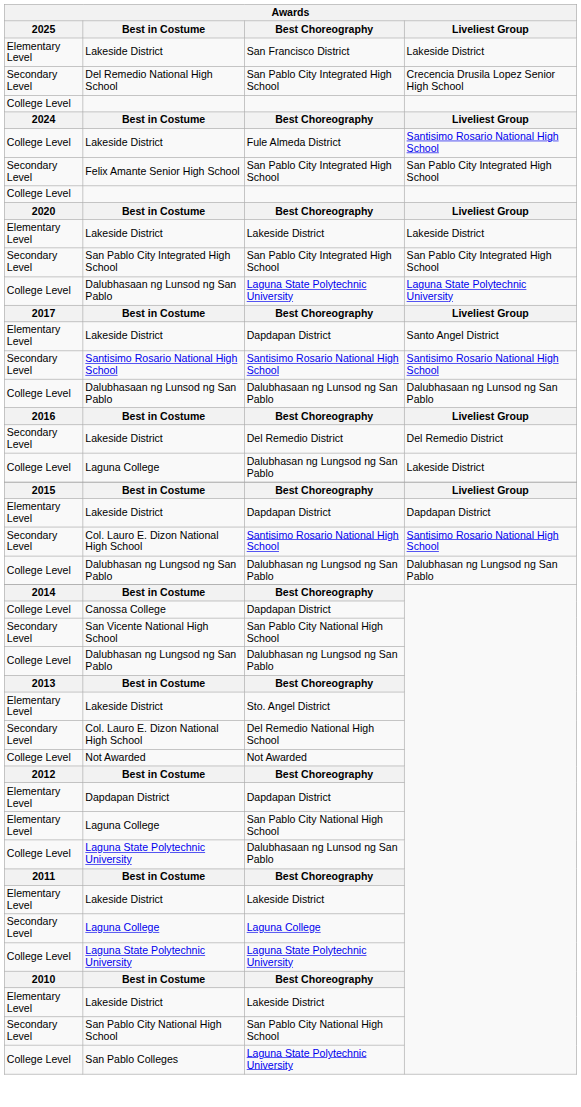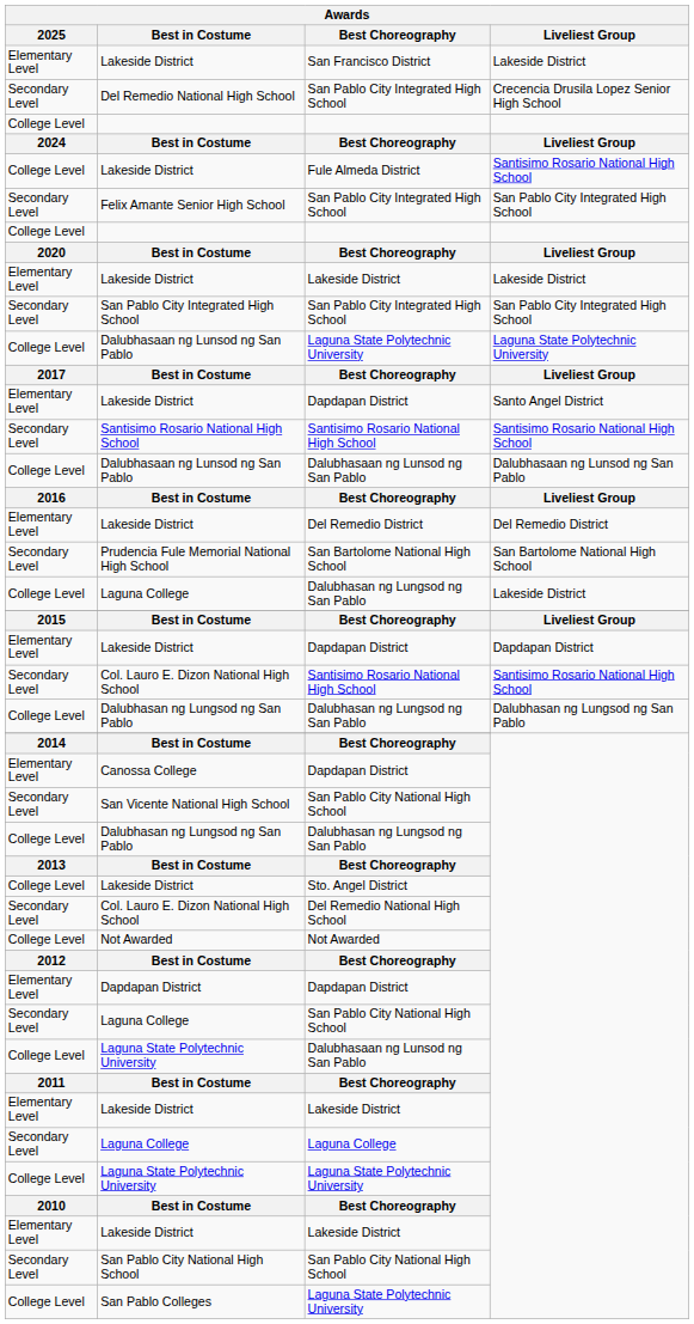Lakeside District / Del Remedio District | 2025: Secondary Level -> Elementary Level
+ row: Secondary Level | Prudencia Fule Memorial National High School | San Bartolome National High School | San Bartolome National High School
Canossa College | 2025: College Level -> Elementary Level
Lakeside District / Sto. Angel District | 2025: Elementary Level -> College Level
Laguna College / San Pablo City National High School | 2025: Elementary Level -> Secondary Level
